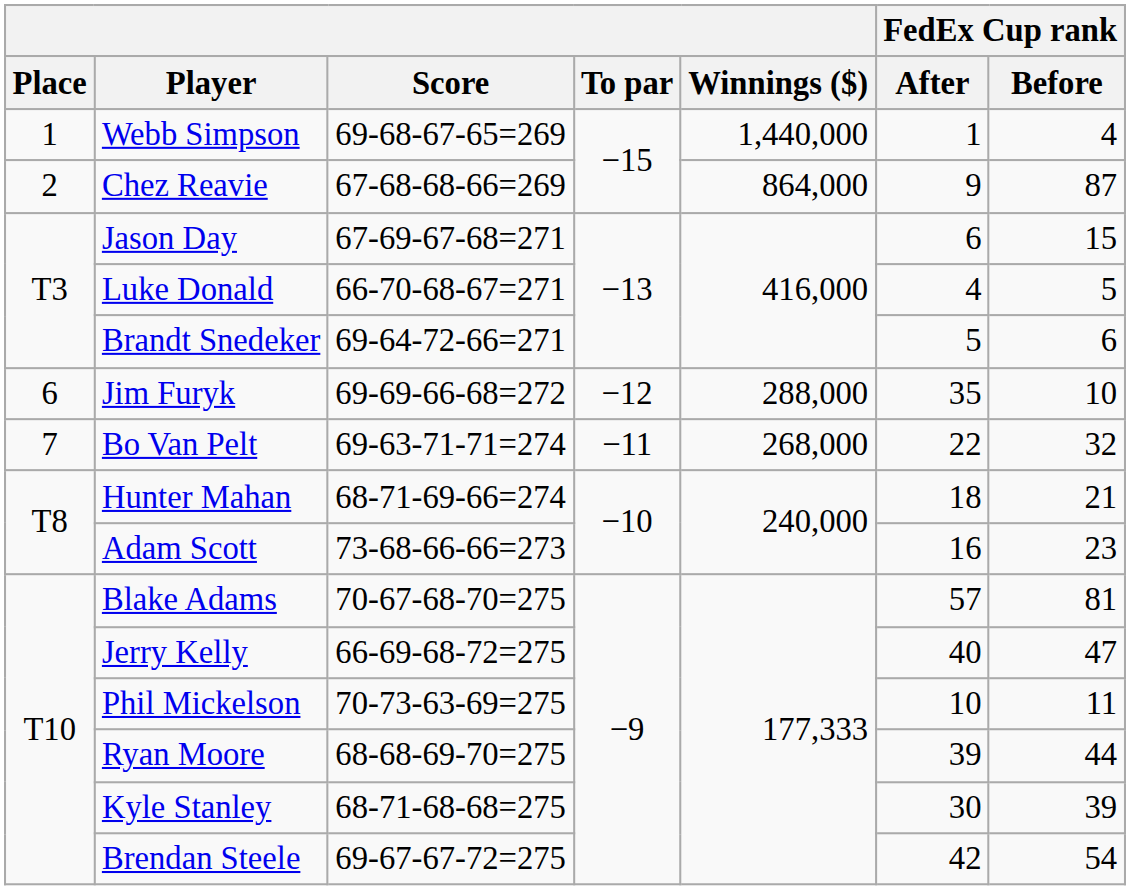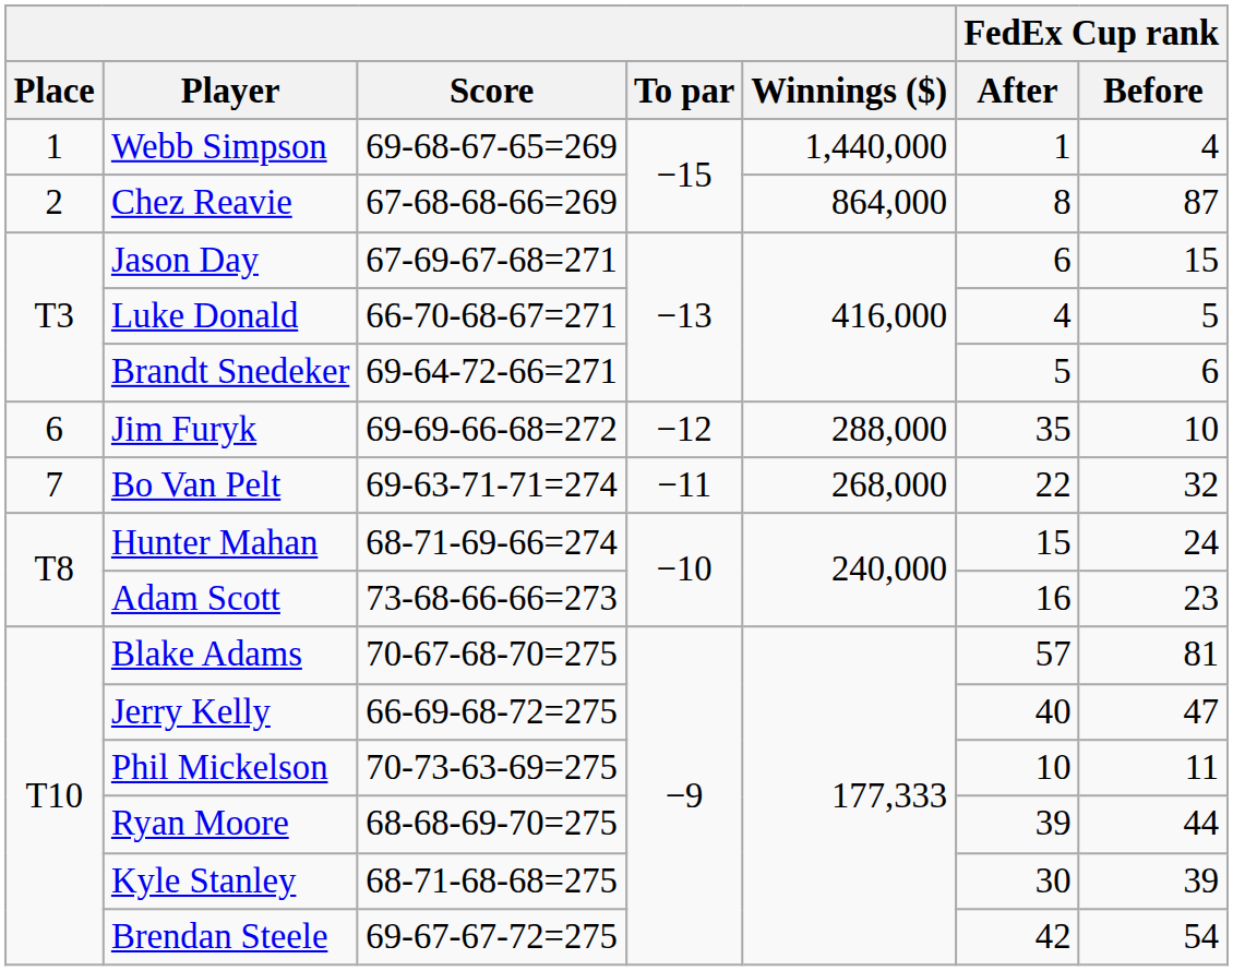Chez Reavie | FedEx Cup rank / After: 9 -> 8
Hunter Mahan | FedEx Cup rank / After: 18 -> 15
Hunter Mahan | FedEx Cup rank / Before: 21 -> 24
